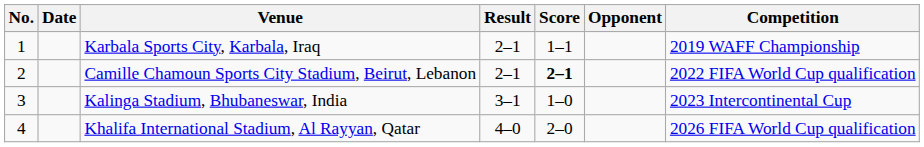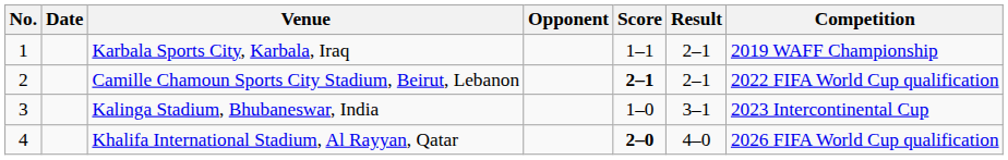columns swapped: Opponent <-> Result
Khalifa International Stadium, Al Rayyan, Qatar | Score: normal -> bold
